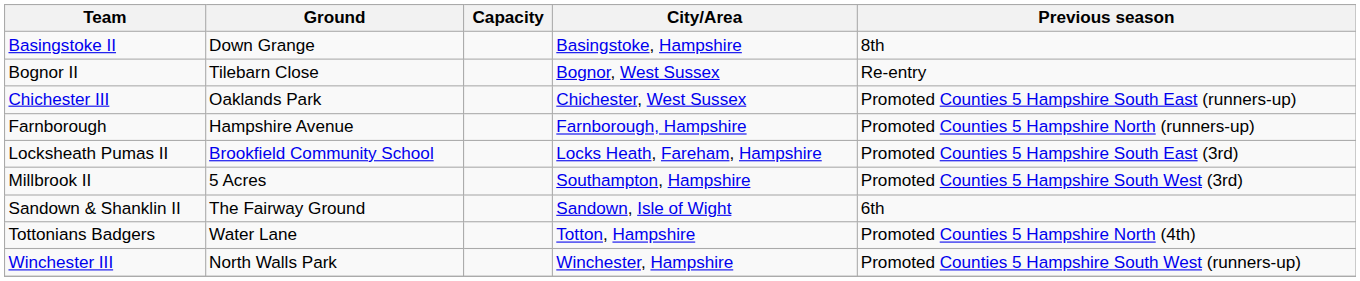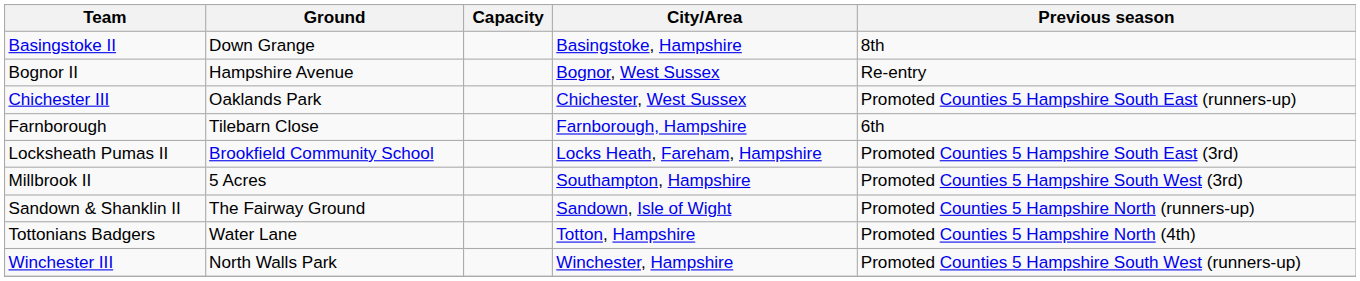Bognor II | Ground: Tilebarn Close -> Hampshire Avenue
Farnborough | Ground: Hampshire Avenue -> Tilebarn Close
Farnborough | Previous season: Promoted Counties 5 Hampshire North (runners-up) -> 6th
Sandown & Shanklin II | Previous season: 6th -> Promoted Counties 5 Hampshire North (runners-up)
